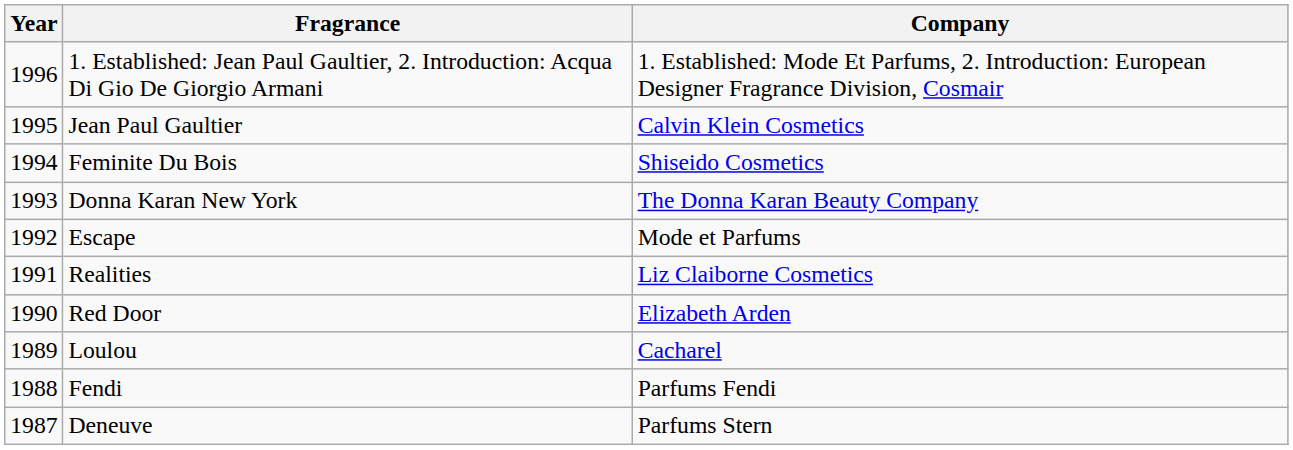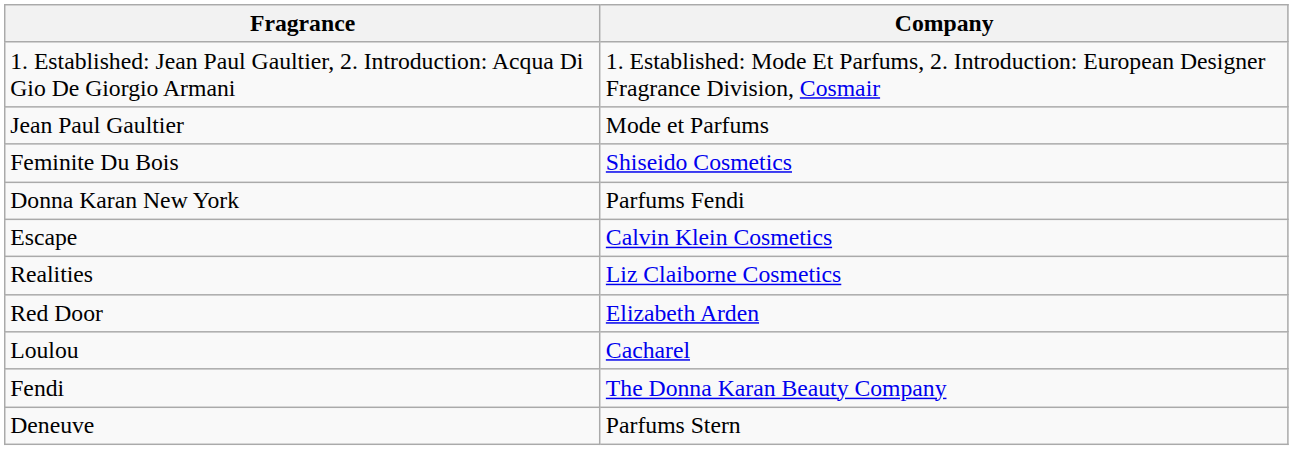- column: Year | 1996 | 1995 | 1994 | 1993 | 1992 | 1991 | 1990 | 1989 | 1988 | 1987
Jean Paul Gaultier | Company: Calvin Klein Cosmetics -> Mode et Parfums
Donna Karan New York | Company: The Donna Karan Beauty Company -> Parfums Fendi
Escape | Company: Mode et Parfums -> Calvin Klein Cosmetics
Fendi | Company: Parfums Fendi -> The Donna Karan Beauty Company
